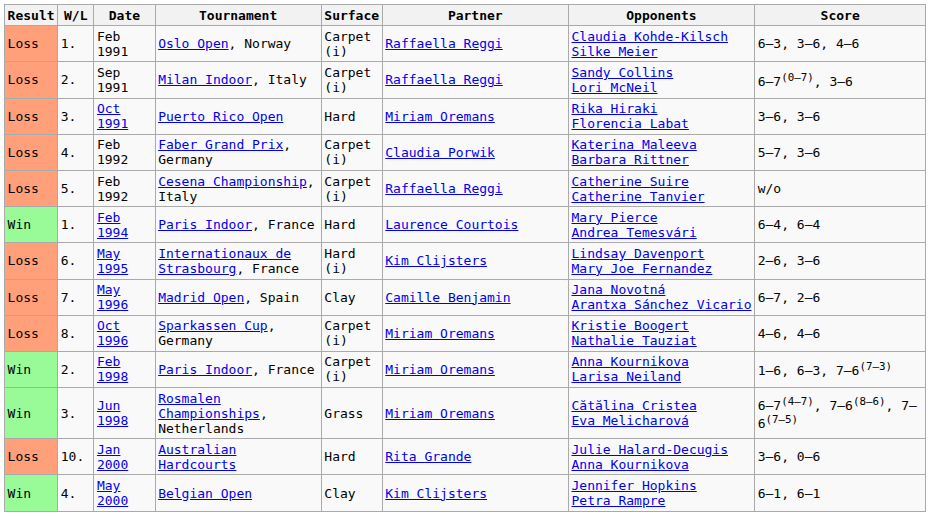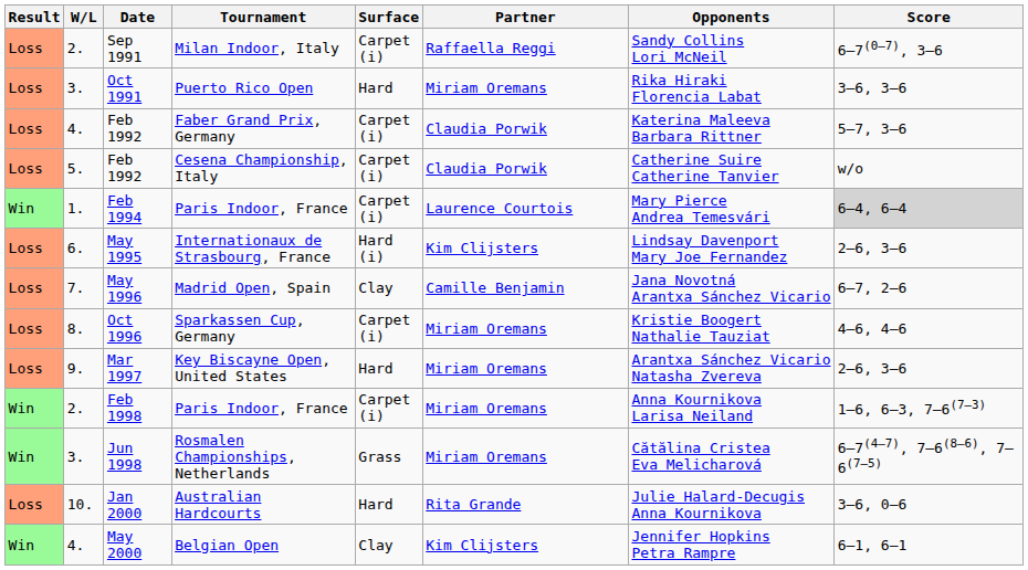- row: Loss | 1. | Feb 1991 | Oslo Open, Norway | Carpet (i) | Raffaella Reggi | Claudia Kohde-Kilsch Silke Meier | 6–3, 3–6, 4–6
Feb 1992 / Cesena Championship, Italy | Partner: Raffaella Reggi -> Claudia Porwik
Feb 1994 | Surface: Hard -> Carpet (i)
Feb 1994 | Score: no background -> lightgrey background
+ row: Loss | 9. | Mar 1997 | Key Biscayne Open, United States | Hard | Miriam Oremans | Arantxa Sánchez Vicario Natasha Zvereva | 2–6, 3–6
